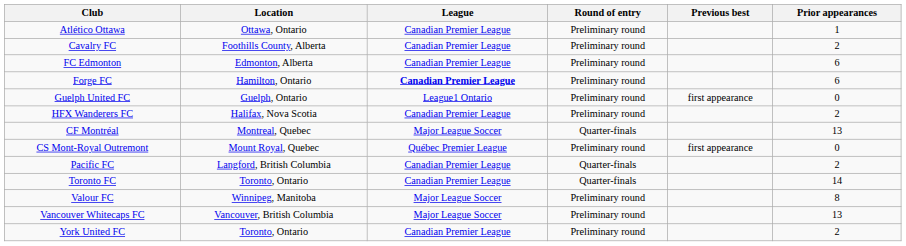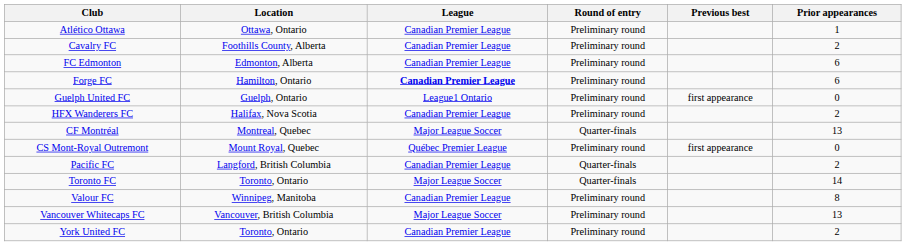Toronto FC | League: Canadian Premier League -> Major League Soccer
Valour FC | League: Major League Soccer -> Canadian Premier League
